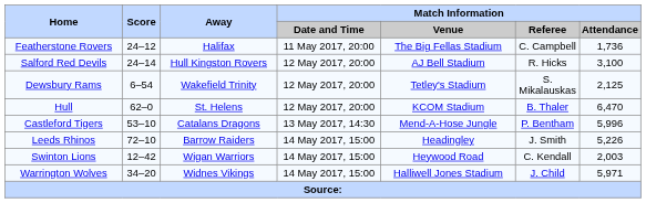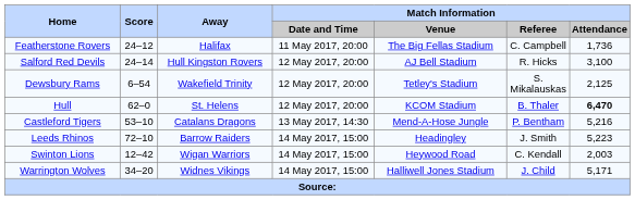Hull | Match Information / Attendance: normal -> bold
Castleford Tigers | Match Information / Attendance: 5,996 -> 5,216
Leeds Rhinos | Match Information / Attendance: 5,226 -> 5,223
Warrington Wolves | Match Information / Attendance: 5,971 -> 5,171
